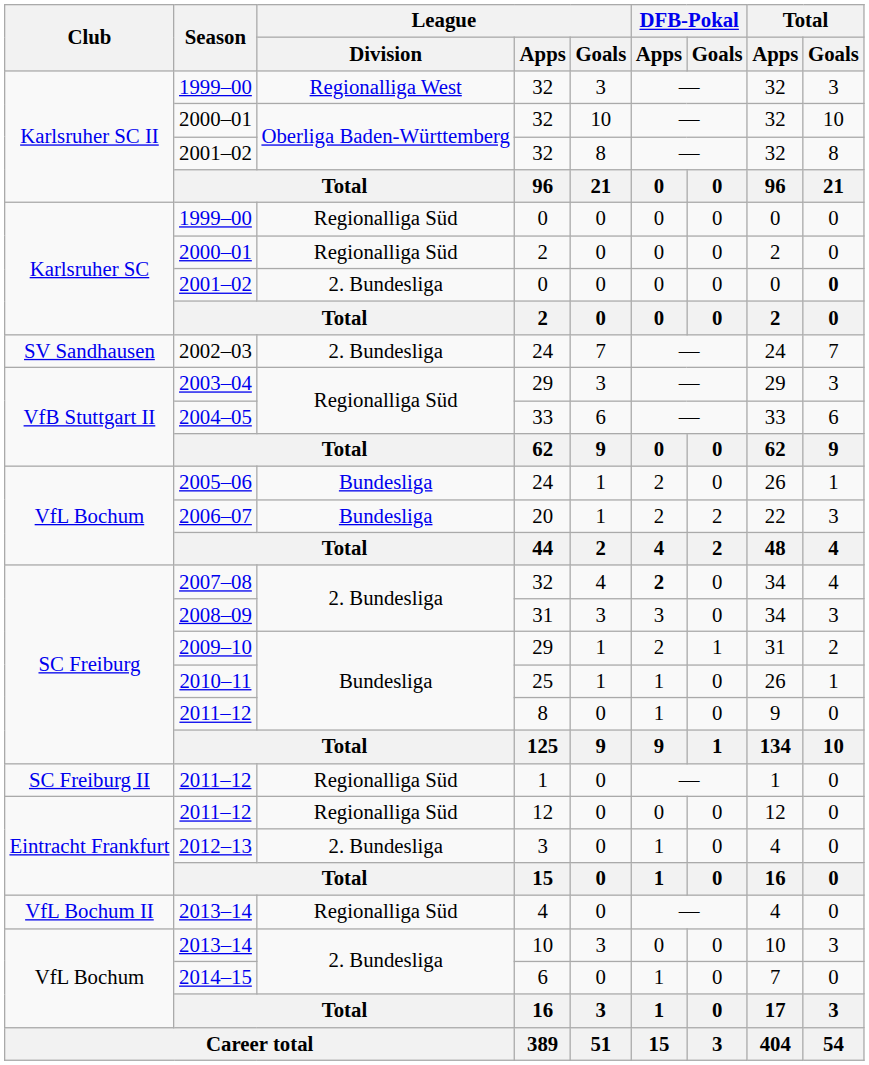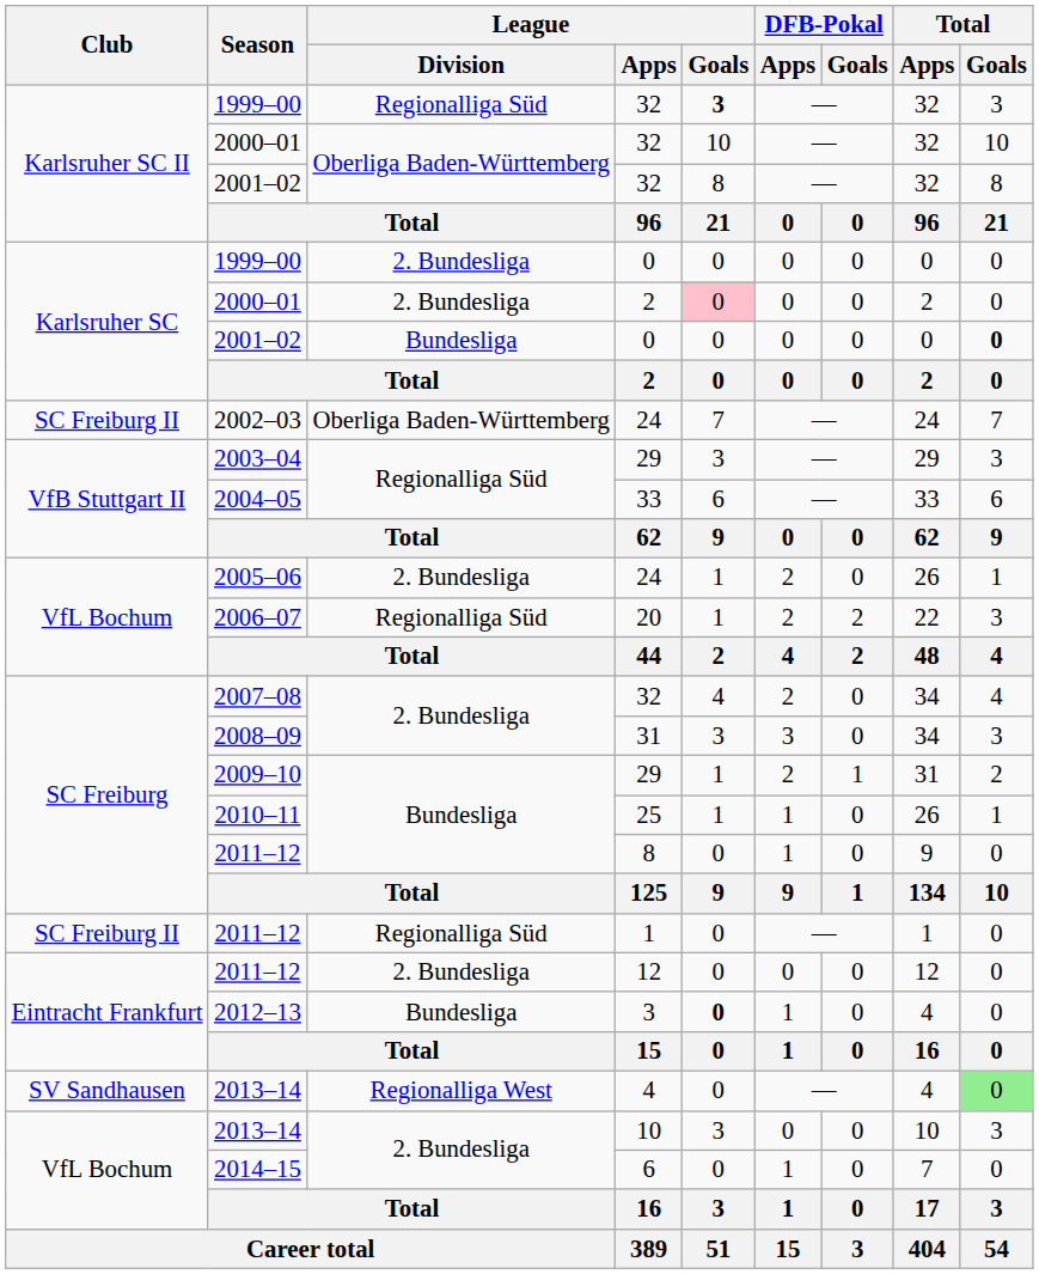1999–00 / 32 | League / Division: Regionalliga West -> Regionalliga Süd
1999–00 / 32 | League / Goals: normal -> bold
1999–00 / 0 | League / Division: Regionalliga Süd -> 2. Bundesliga
2000–01 / 2 | League / Division: Regionalliga Süd -> 2. Bundesliga
2000–01 / 2 | League / Goals: no background -> pink background
2001–02 / 0 | League / Division: 2. Bundesliga -> Bundesliga
2002–03 | Club: SV Sandhausen -> SC Freiburg II
2002–03 | League / Division: 2. Bundesliga -> Oberliga Baden-Württemberg
2005–06 | League / Division: Bundesliga -> 2. Bundesliga
2006–07 | League / Division: Bundesliga -> Regionalliga Süd
2007–08 | DFB-Pokal / Apps: bold -> normal
2011–12 / 12 | League / Division: Regionalliga Süd -> 2. Bundesliga
2012–13 | League / Division: 2. Bundesliga -> Bundesliga
2012–13 | League / Goals: normal -> bold
2013–14 / 4 | Club: VfL Bochum II -> SV Sandhausen
2013–14 / 4 | League / Division: Regionalliga Süd -> Regionalliga West
2013–14 / 4 | Total / Goals: no background -> lightgreen background
